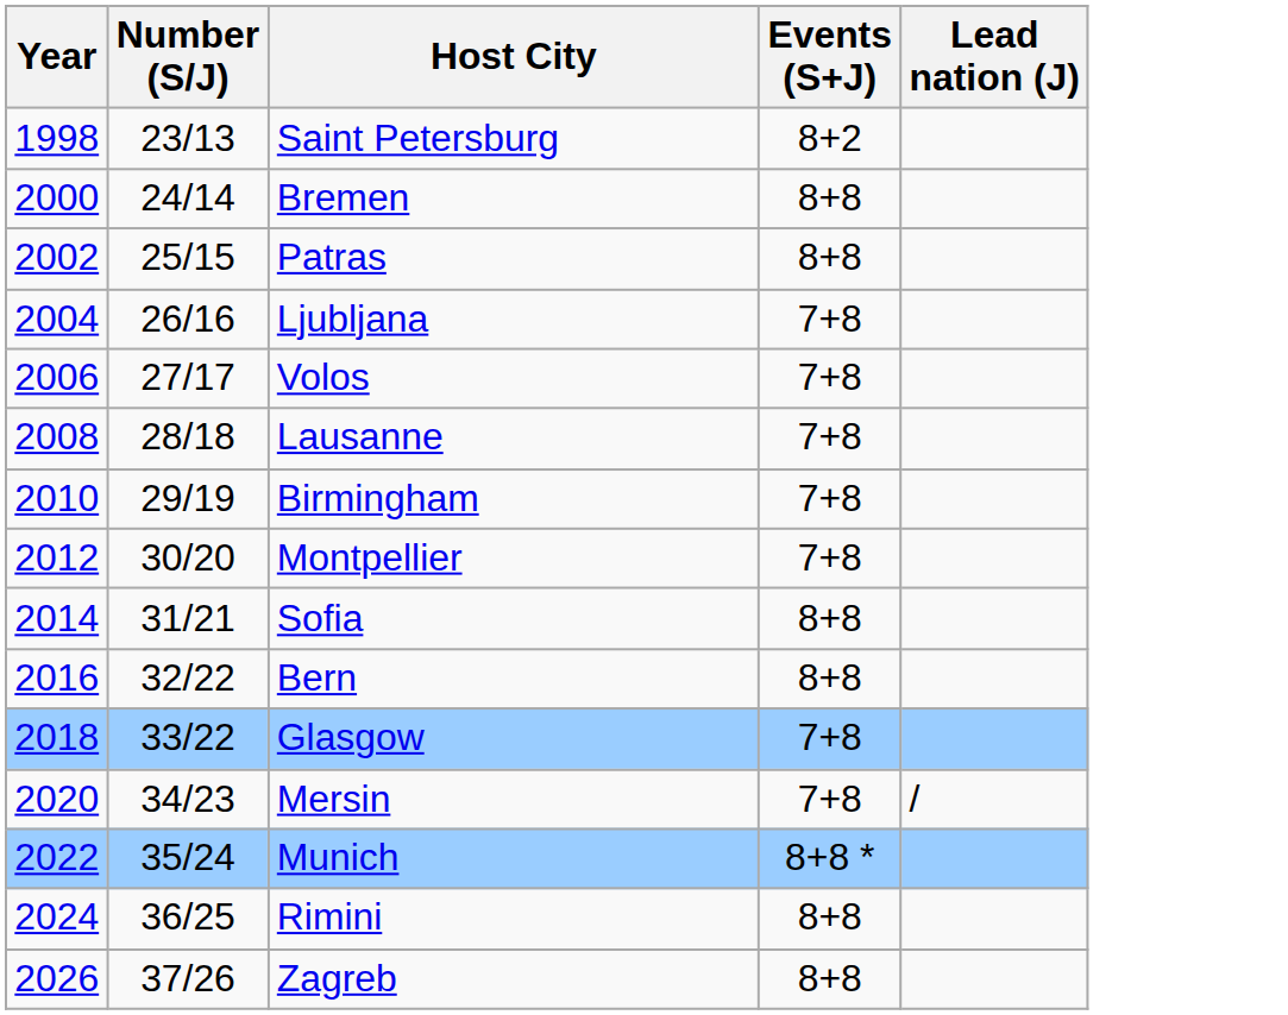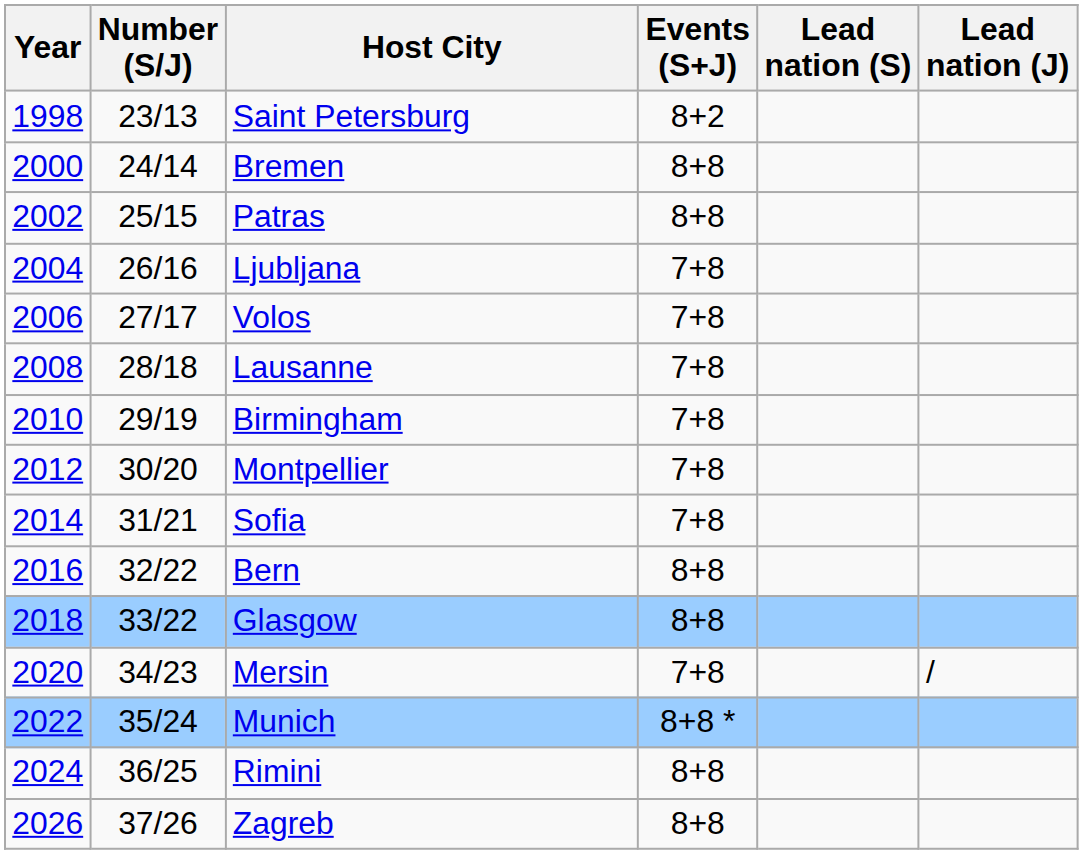+ column: Lead nation (S)
Sofia | Events (S+J): 8+8 -> 7+8
Glasgow | Events (S+J): 7+8 -> 8+8
